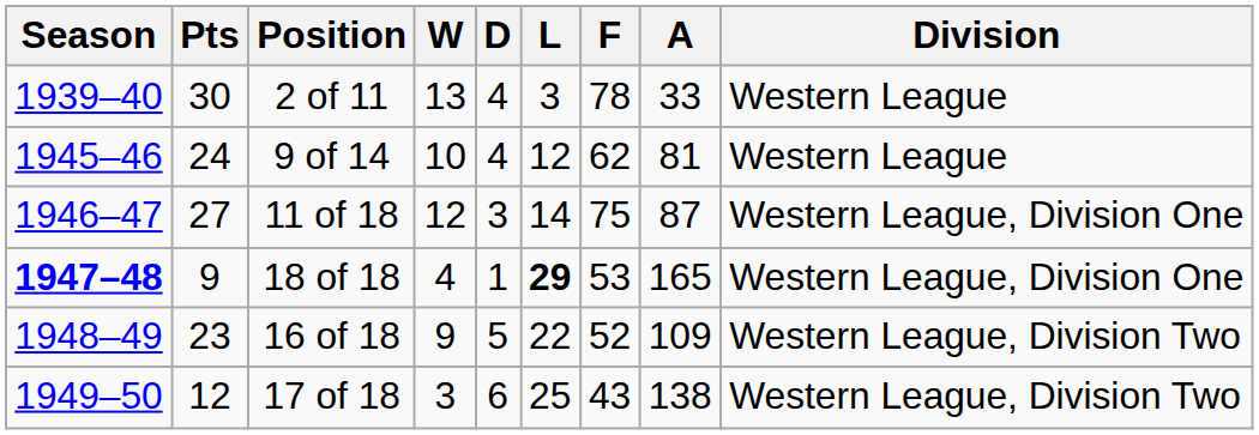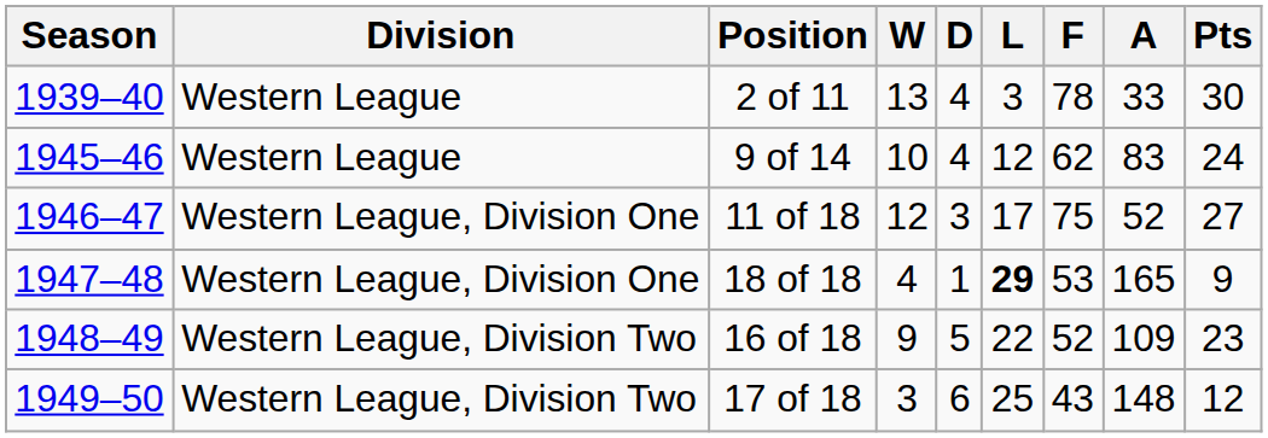columns swapped: Division <-> Pts
9 of 14 | A: 81 -> 83
11 of 18 | L: 14 -> 17
11 of 18 | A: 87 -> 52
18 of 18 | Season: bold -> normal
17 of 18 | A: 138 -> 148
